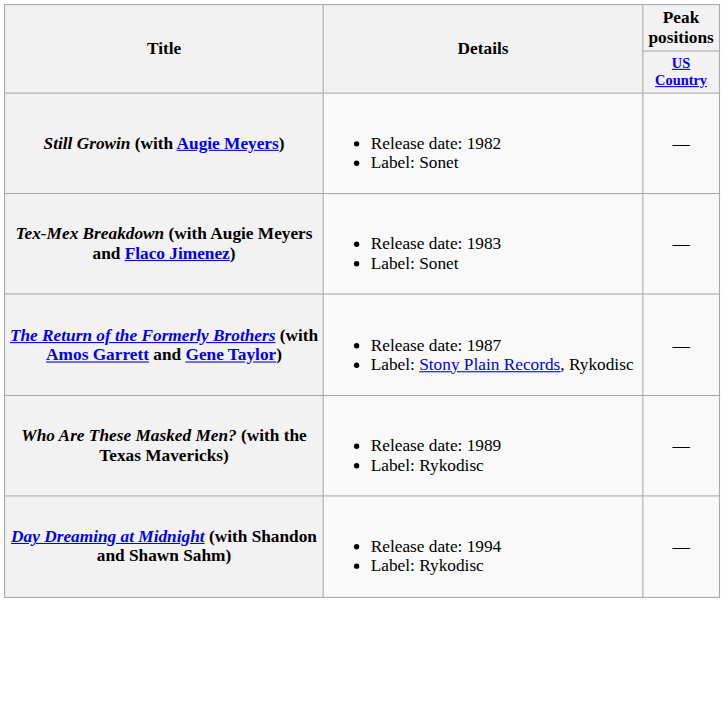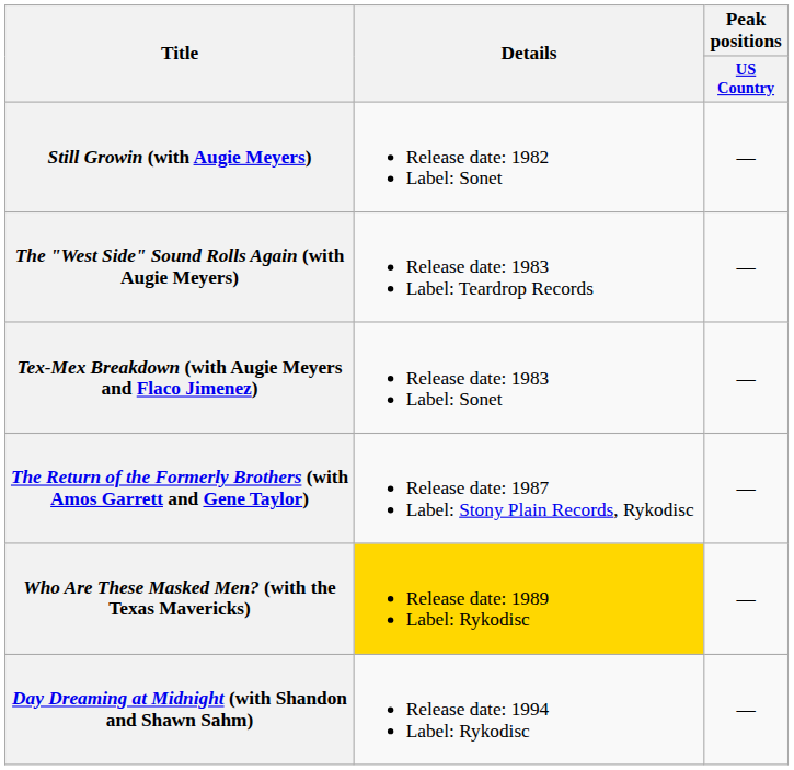+ row: The "West Side" Sound Rolls Again (with Augie Meyers) | Release date: 1983 Label: Teardrop Records | —
Who Are These Masked Men? (with the Texas Mavericks) | Details: no background -> gold background
